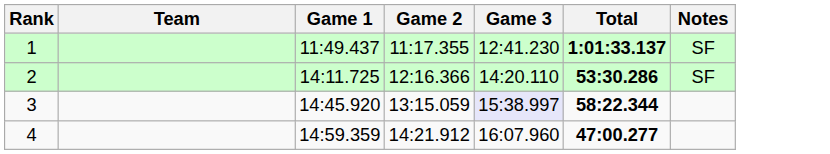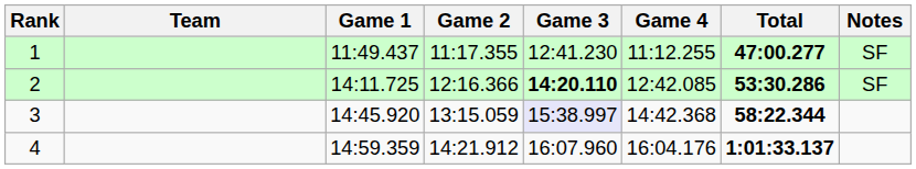+ column: Game 4 | 11:12.255 | 12:42.085 | 14:42.368 | 16:04.176
1 | Total: 1:01:33.137 -> 47:00.277
2 | Game 3: normal -> bold
4 | Total: 47:00.277 -> 1:01:33.137
